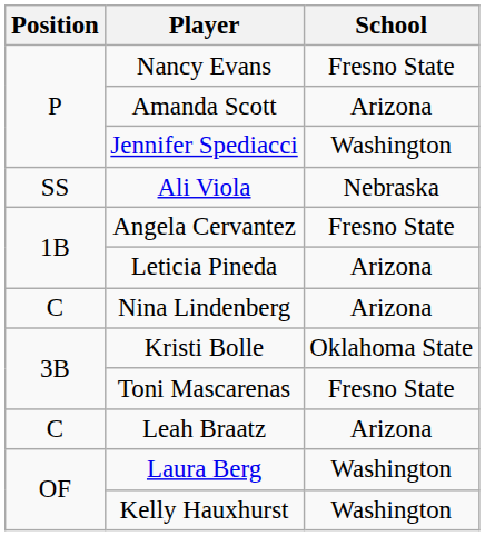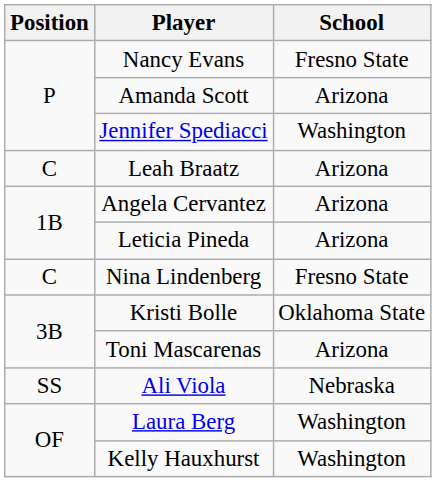rows swapped: Leah Braatz <-> Ali Viola
Angela Cervantez | School: Fresno State -> Arizona
Nina Lindenberg | School: Arizona -> Fresno State
Toni Mascarenas | School: Fresno State -> Arizona
